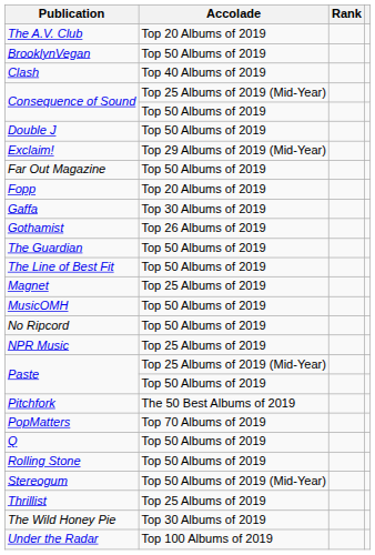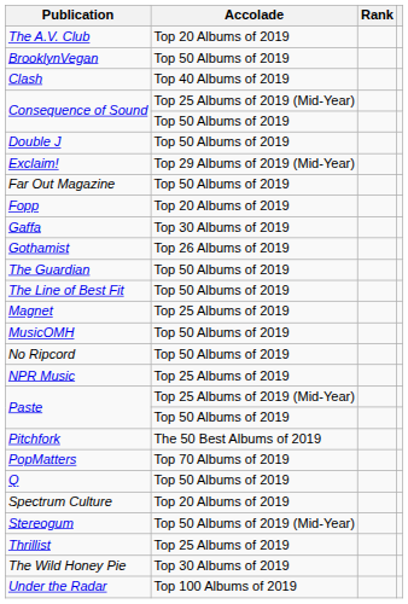- row: Rolling Stone | Top 50 Albums of 2019
+ row: Spectrum Culture | Top 20 Albums of 2019
